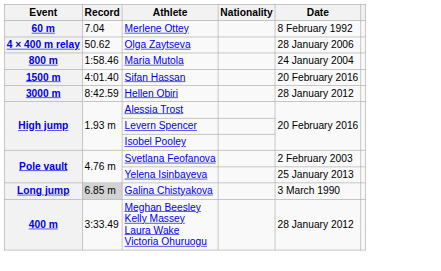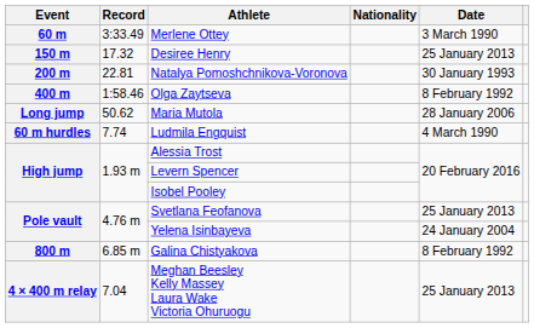Merlene Ottey | Record: 7.04 -> 3:33.49
Merlene Ottey | Date: 8 February 1992 -> 3 March 1990
+ row: 150 m | 17.32 | Desiree Henry | 25 January 2013
+ row: 200 m | 22.81 | Natalya Pomoshchnikova-Voronova | 30 January 1993
Olga Zaytseva | Event: 4 × 400 m relay -> 400 m
Olga Zaytseva | Record: 50.62 -> 1:58.46
Olga Zaytseva | Date: 28 January 2006 -> 8 February 1992
Maria Mutola | Event: 800 m -> Long jump
Maria Mutola | Record: 1:58.46 -> 50.62
Maria Mutola | Date: 24 January 2004 -> 28 January 2006
- row: 1500 m | 4:01.40 | Sifan Hassan | 20 February 2016
- row: 3000 m | 8:42.59 | Hellen Obiri | 28 January 2012
+ row: 60 m hurdles | 7.74 | Ludmila Engquist | 4 March 1990
Svetlana Feofanova | Date: 2 February 2003 -> 25 January 2013
Yelena Isinbayeva | Date: 25 January 2013 -> 24 January 2004
Galina Chistyakova | Event: Long jump -> 800 m
Galina Chistyakova | Record: lightgrey background -> no background
Galina Chistyakova | Date: 3 March 1990 -> 8 February 1992
Meghan Beesley Kelly Massey Laura Wake Victoria Ohuruogu | Event: 400 m -> 4 × 400 m relay
Meghan Beesley Kelly Massey Laura Wake Victoria Ohuruogu | Record: 3:33.49 -> 7.04
Meghan Beesley Kelly Massey Laura Wake Victoria Ohuruogu | Date: 28 January 2012 -> 25 January 2013
